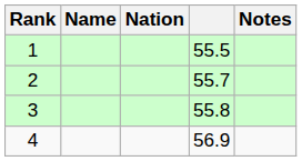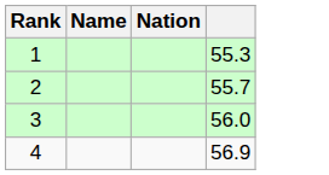- column: Notes
1 | column 4: 55.5 -> 55.3
3 | column 4: 55.8 -> 56.0
